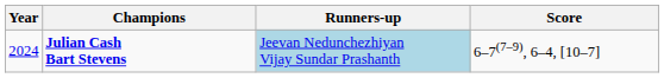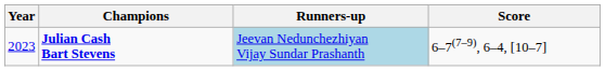Julian Cash Bart Stevens | Year: 2024 -> 2023
